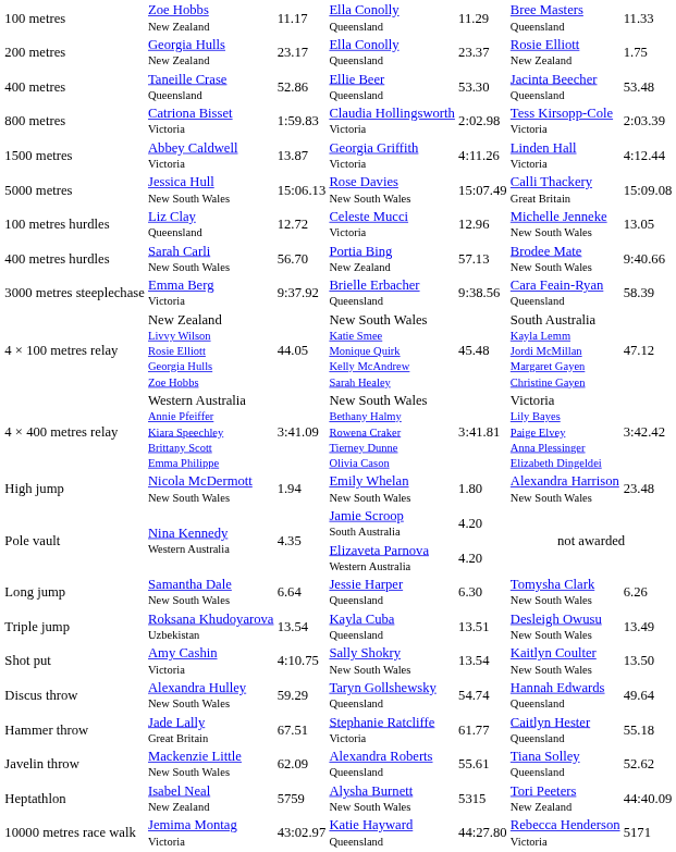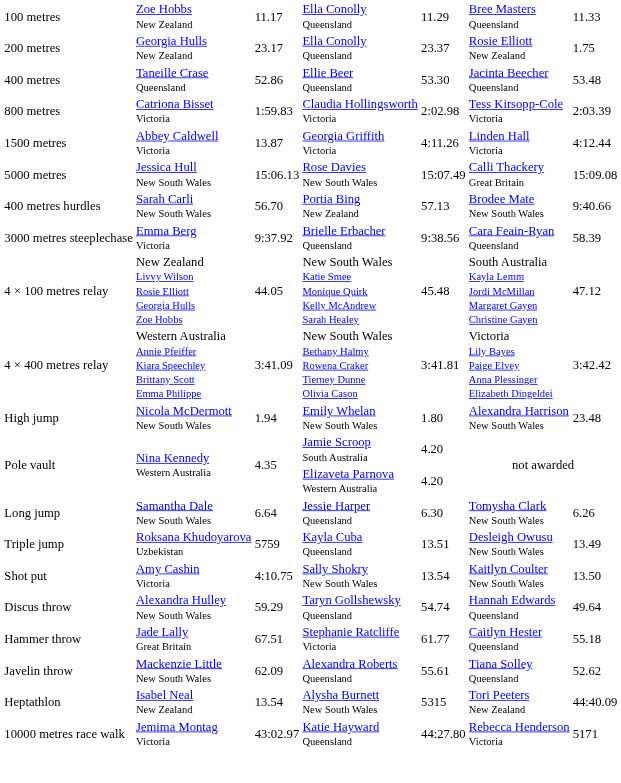- row: 100 metres hurdles | Liz Clay Queensland | 12.72 | Celeste Mucci Victoria | 12.96 | Michelle Jenneke New South Wales | 13.05
Kayla Cuba Queensland | column 3: 13.54 -> 5759
Alysha Burnett New South Wales | column 3: 5759 -> 13.54
